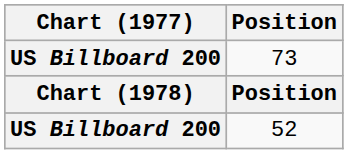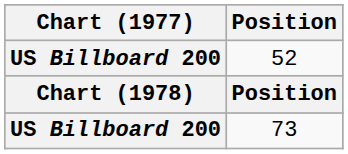rows swapped: 73 <-> 52
